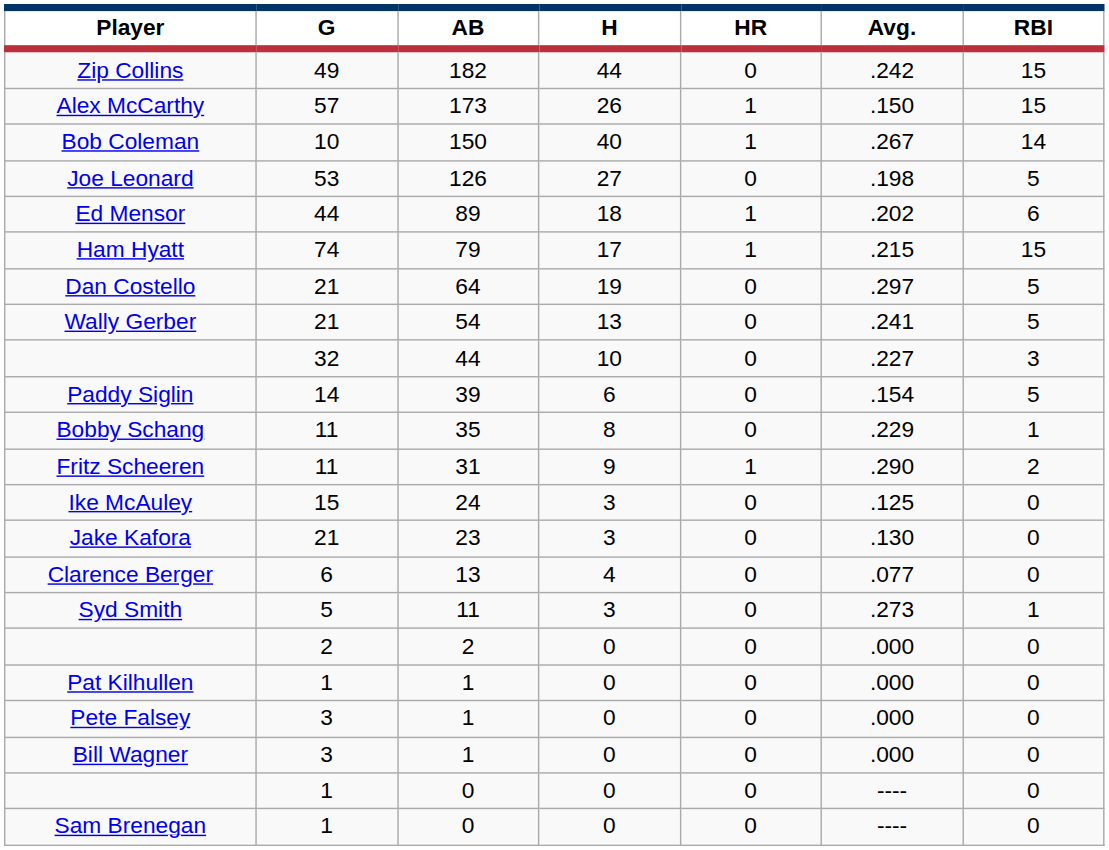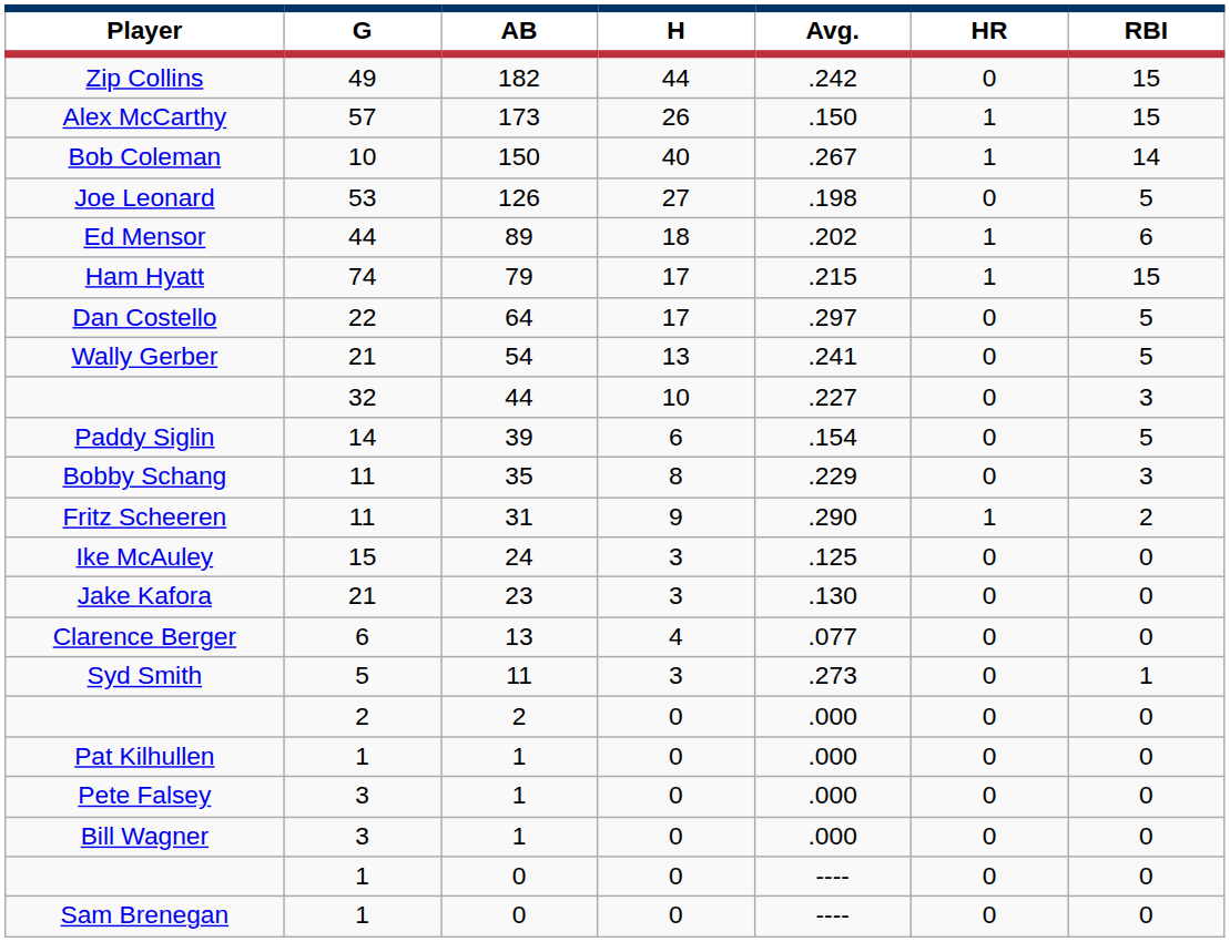columns swapped: Avg. <-> HR
Dan Costello | G: 21 -> 22
Dan Costello | H: 19 -> 17
Bobby Schang | RBI: 1 -> 3
